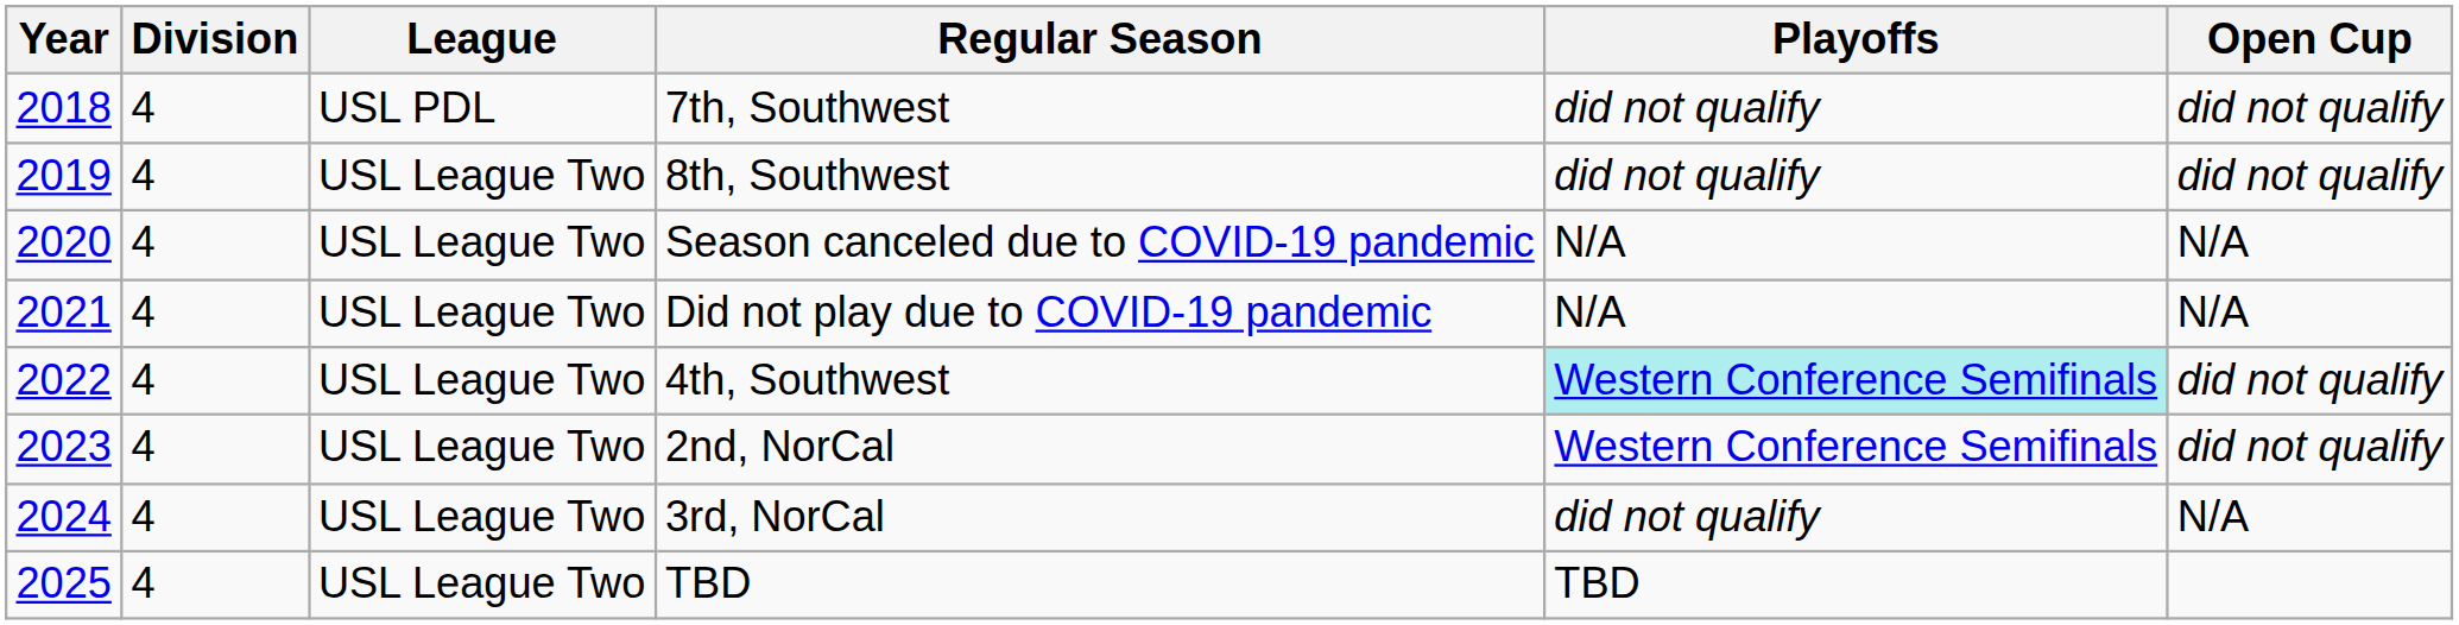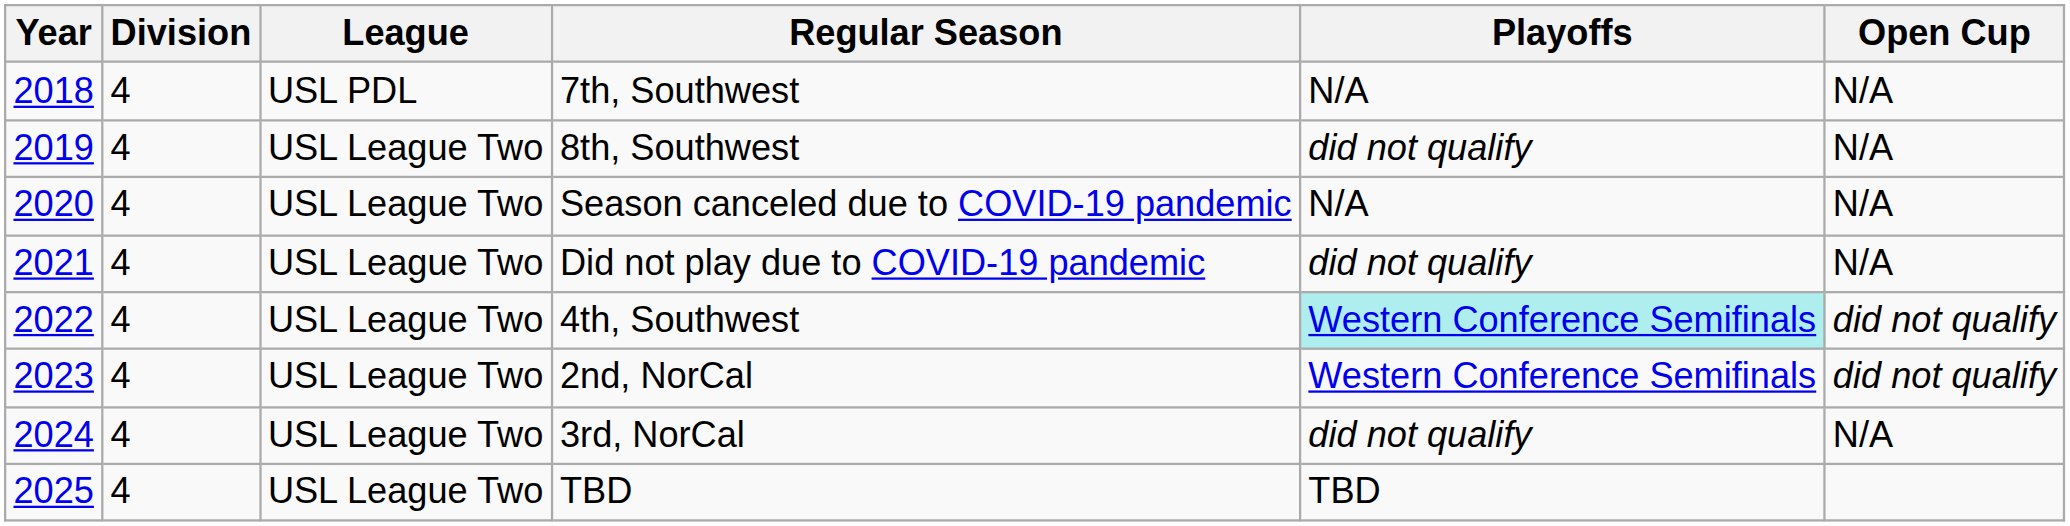7th, Southwest | Playoffs: did not qualify -> N/A
7th, Southwest | Open Cup: did not qualify -> N/A
8th, Southwest | Open Cup: did not qualify -> N/A
Did not play due to COVID-19 pandemic | Playoffs: N/A -> did not qualify
